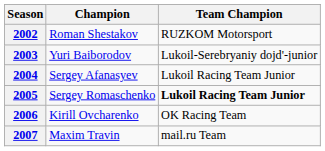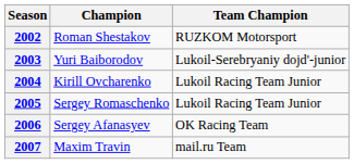2004 | Champion: Sergey Afanasyev -> Kirill Ovcharenko
2005 | Team Champion: bold -> normal
2006 | Champion: Kirill Ovcharenko -> Sergey Afanasyev
